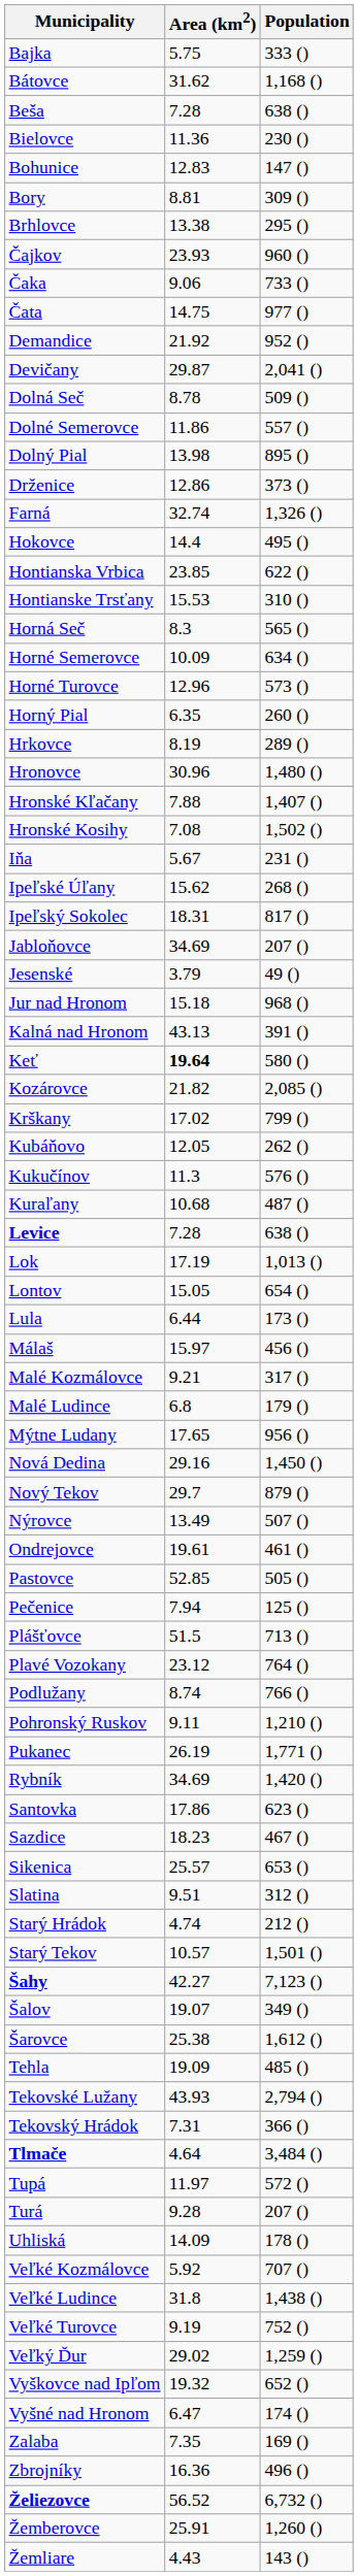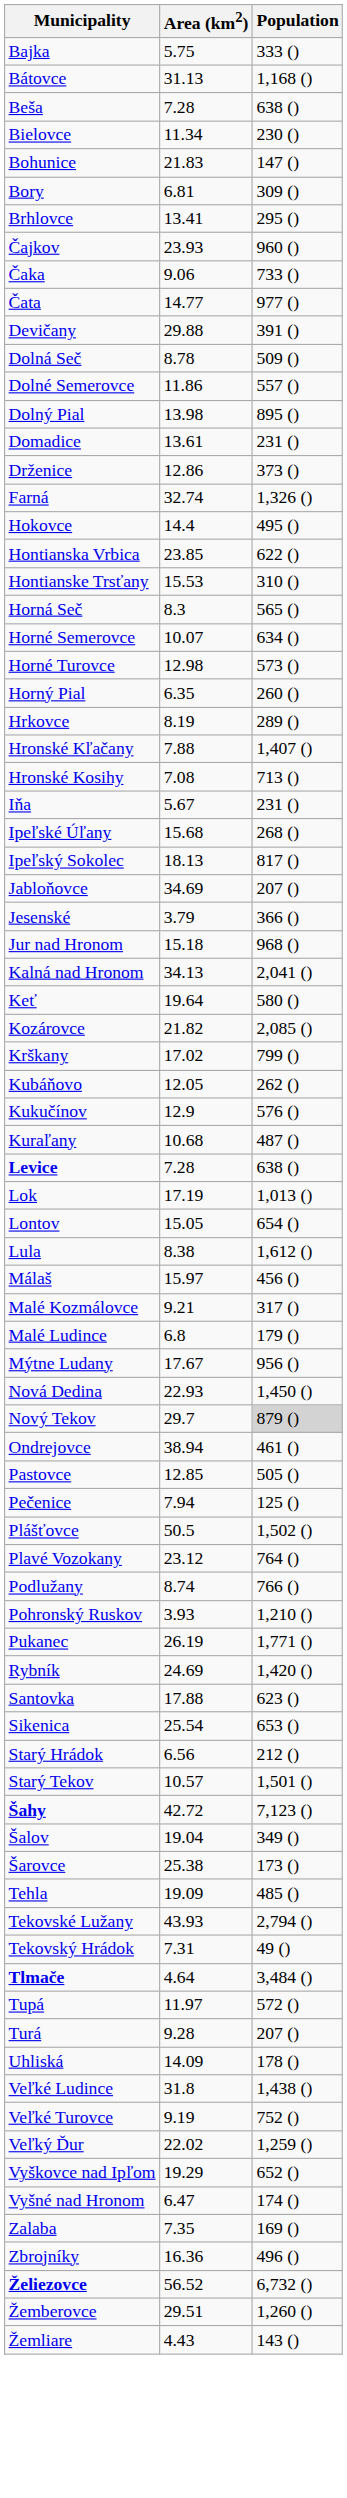Bátovce | Area (km2): 31.62 -> 31.13
Bielovce | Area (km2): 11.36 -> 11.34
Bohunice | Area (km2): 12.83 -> 21.83
Bory | Area (km2): 8.81 -> 6.81
Brhlovce | Area (km2): 13.38 -> 13.41
Čata | Area (km2): 14.75 -> 14.77
- row: Demandice | 21.92 | 952 ()
Devičany | Area (km2): 29.87 -> 29.88
Devičany | Population: 2,041 () -> 391 ()
+ row: Domadice | 13.61 | 231 ()
Horné Semerovce | Area (km2): 10.09 -> 10.07
Horné Turovce | Area (km2): 12.96 -> 12.98
- row: Hronovce | 30.96 | 1,480 ()
Hronské Kosihy | Population: 1,502 () -> 713 ()
Ipeľské Úľany | Area (km2): 15.62 -> 15.68
Ipeľský Sokolec | Area (km2): 18.31 -> 18.13
Jesenské | Population: 49 () -> 366 ()
Kalná nad Hronom | Area (km2): 43.13 -> 34.13
Kalná nad Hronom | Population: 391 () -> 2,041 ()
Keť | Area (km2): bold -> normal
Kukučínov | Area (km2): 11.3 -> 12.9
Lula | Area (km2): 6.44 -> 8.38
Lula | Population: 173 () -> 1,612 ()
Mýtne Ludany | Area (km2): 17.65 -> 17.67
Nová Dedina | Area (km2): 29.16 -> 22.93
Nový Tekov | Population: no background -> lightgrey background
- row: Nýrovce | 13.49 | 507 ()
Ondrejovce | Area (km2): 19.61 -> 38.94
Pastovce | Area (km2): 52.85 -> 12.85
Plášťovce | Area (km2): 51.5 -> 50.5
Plášťovce | Population: 713 () -> 1,502 ()
Pohronský Ruskov | Area (km2): 9.11 -> 3.93
Rybník | Area (km2): 34.69 -> 24.69
Santovka | Area (km2): 17.86 -> 17.88
- row: Sazdice | 18.23 | 467 ()
Sikenica | Area (km2): 25.57 -> 25.54
- row: Slatina | 9.51 | 312 ()
Starý Hrádok | Area (km2): 4.74 -> 6.56
Šahy | Area (km2): 42.27 -> 42.72
Šalov | Area (km2): 19.07 -> 19.04
Šarovce | Population: 1,612 () -> 173 ()
Tekovský Hrádok | Population: 366 () -> 49 ()
- row: Veľké Kozmálovce | 5.92 | 707 ()
Veľký Ďur | Area (km2): 29.02 -> 22.02
Vyškovce nad Ipľom | Area (km2): 19.32 -> 19.29
Žemberovce | Area (km2): 25.91 -> 29.51
